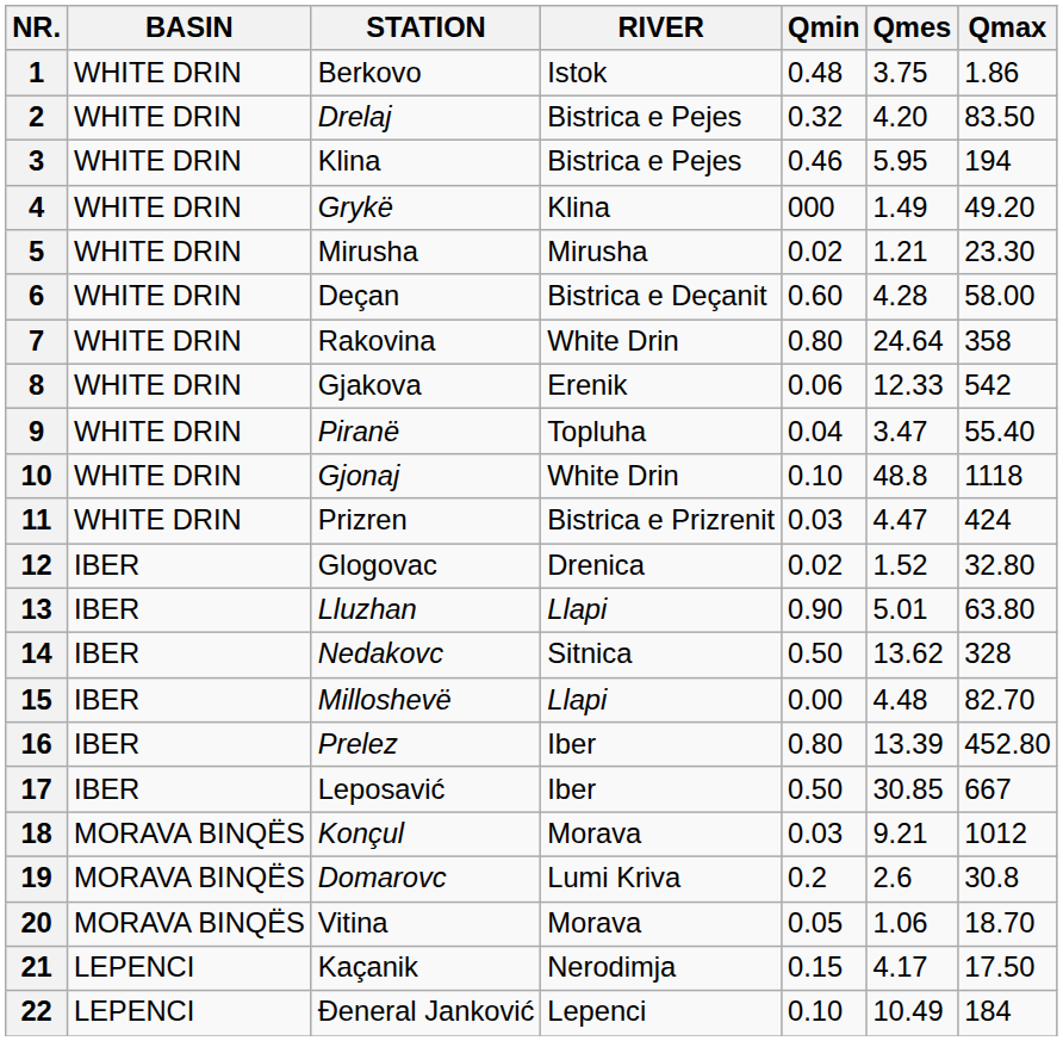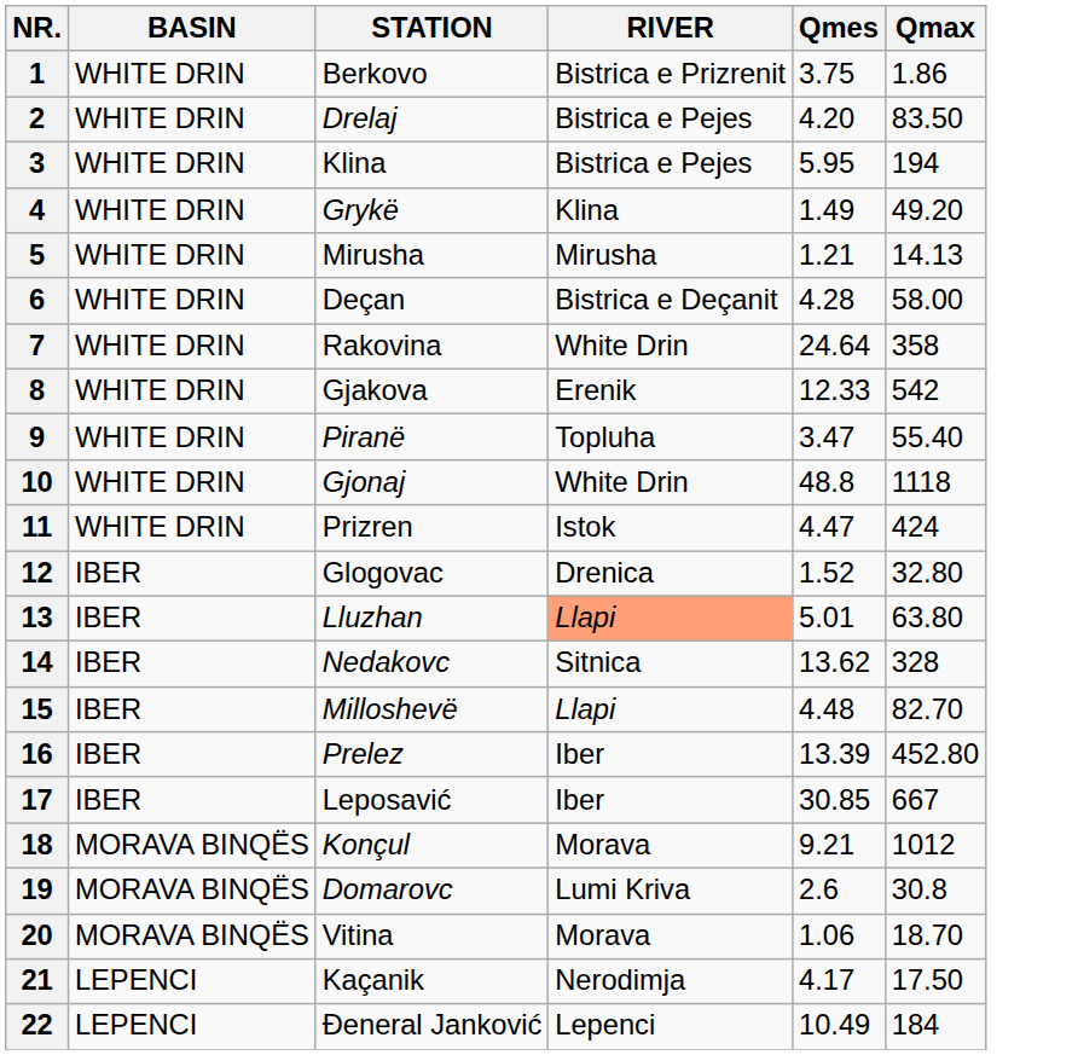- column: Qmin | 0.48 | 0.32 | 0.46 | 000 | 0.02 | 0.60 | 0.80 | 0.06 | 0.04 | 0.10 | 0.03 | 0.02 | 0.90 | 0.50 | 0.00 | 0.80 | 0.50 | 0.03 | 0.2 | 0.05 | 0.15 | 0.10
1 | RIVER: Istok -> Bistrica e Prizrenit
5 | Qmax: 23.30 -> 14.13
11 | RIVER: Bistrica e Prizrenit -> Istok
13 | RIVER: no background -> lightsalmon background
